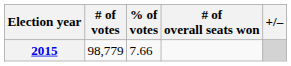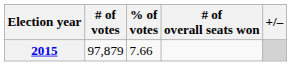2015 | # of votes: 98,779 -> 97,879
